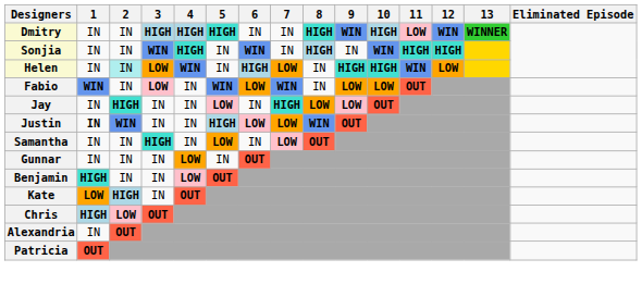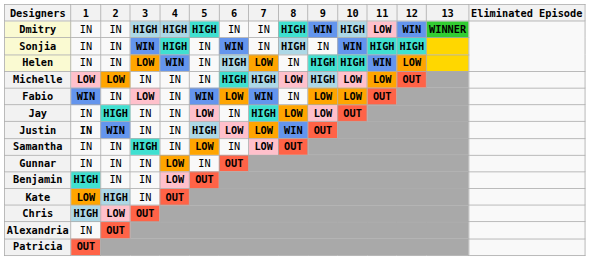Helen | 2: paleturquoise background -> no background
+ row: Michelle | LOW | LOW | IN | IN | IN | HIGH | HIGH | LOW | HIGH | LOW | LOW | OUT
